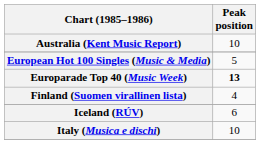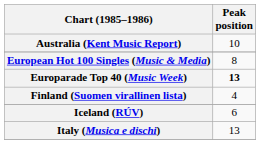European Hot 100 Singles (Music & Media) | Peak position: 5 -> 8
Italy (Musica e dischi) | Peak position: 10 -> 13
